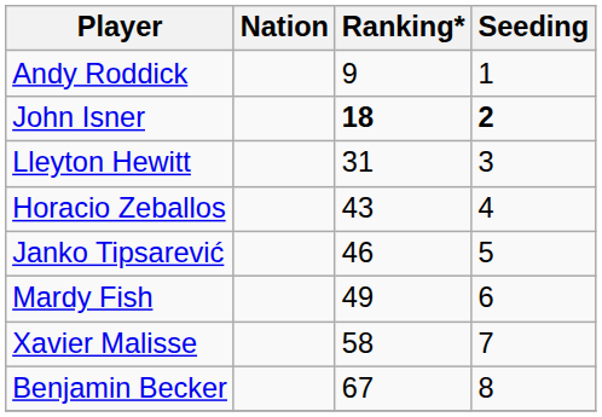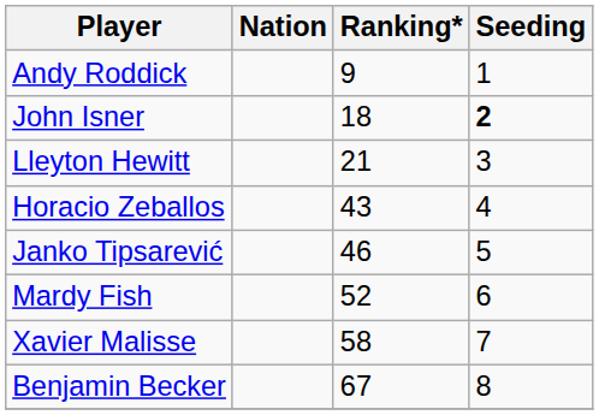John Isner | Ranking*: bold -> normal
Lleyton Hewitt | Ranking*: 31 -> 21
Mardy Fish | Ranking*: 49 -> 52
